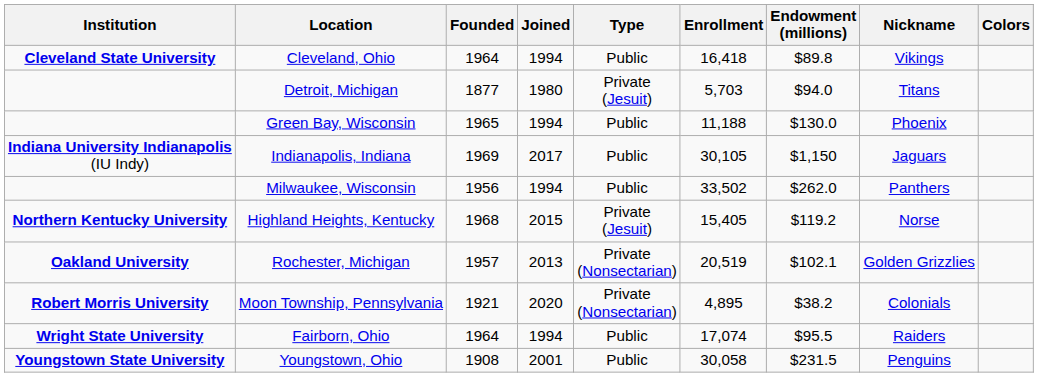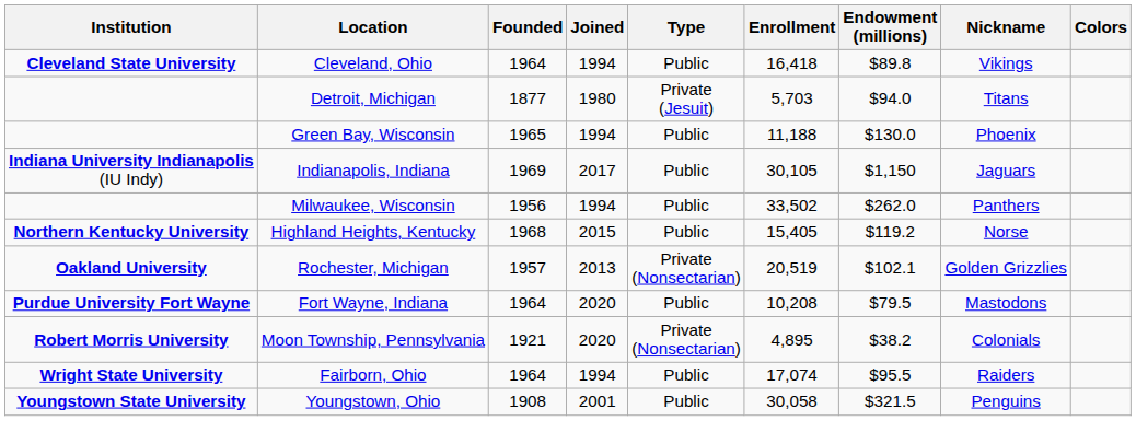Highland Heights, Kentucky | Type: Private (Jesuit) -> Public
+ row: Purdue University Fort Wayne | Fort Wayne, Indiana | 1964 | 2020 | Public | 10,208 | $79.5 | Mastodons
Youngstown, Ohio | Endowment (millions): $231.5 -> $321.5
